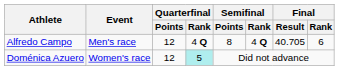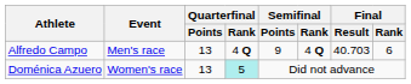Alfredo Campo | Quarterfinal / Points: 12 -> 13
Alfredo Campo | Semifinal / Points: 8 -> 9
Alfredo Campo | Final / Result: 40.705 -> 40.703
Doménica Azuero | Quarterfinal / Points: 12 -> 13
